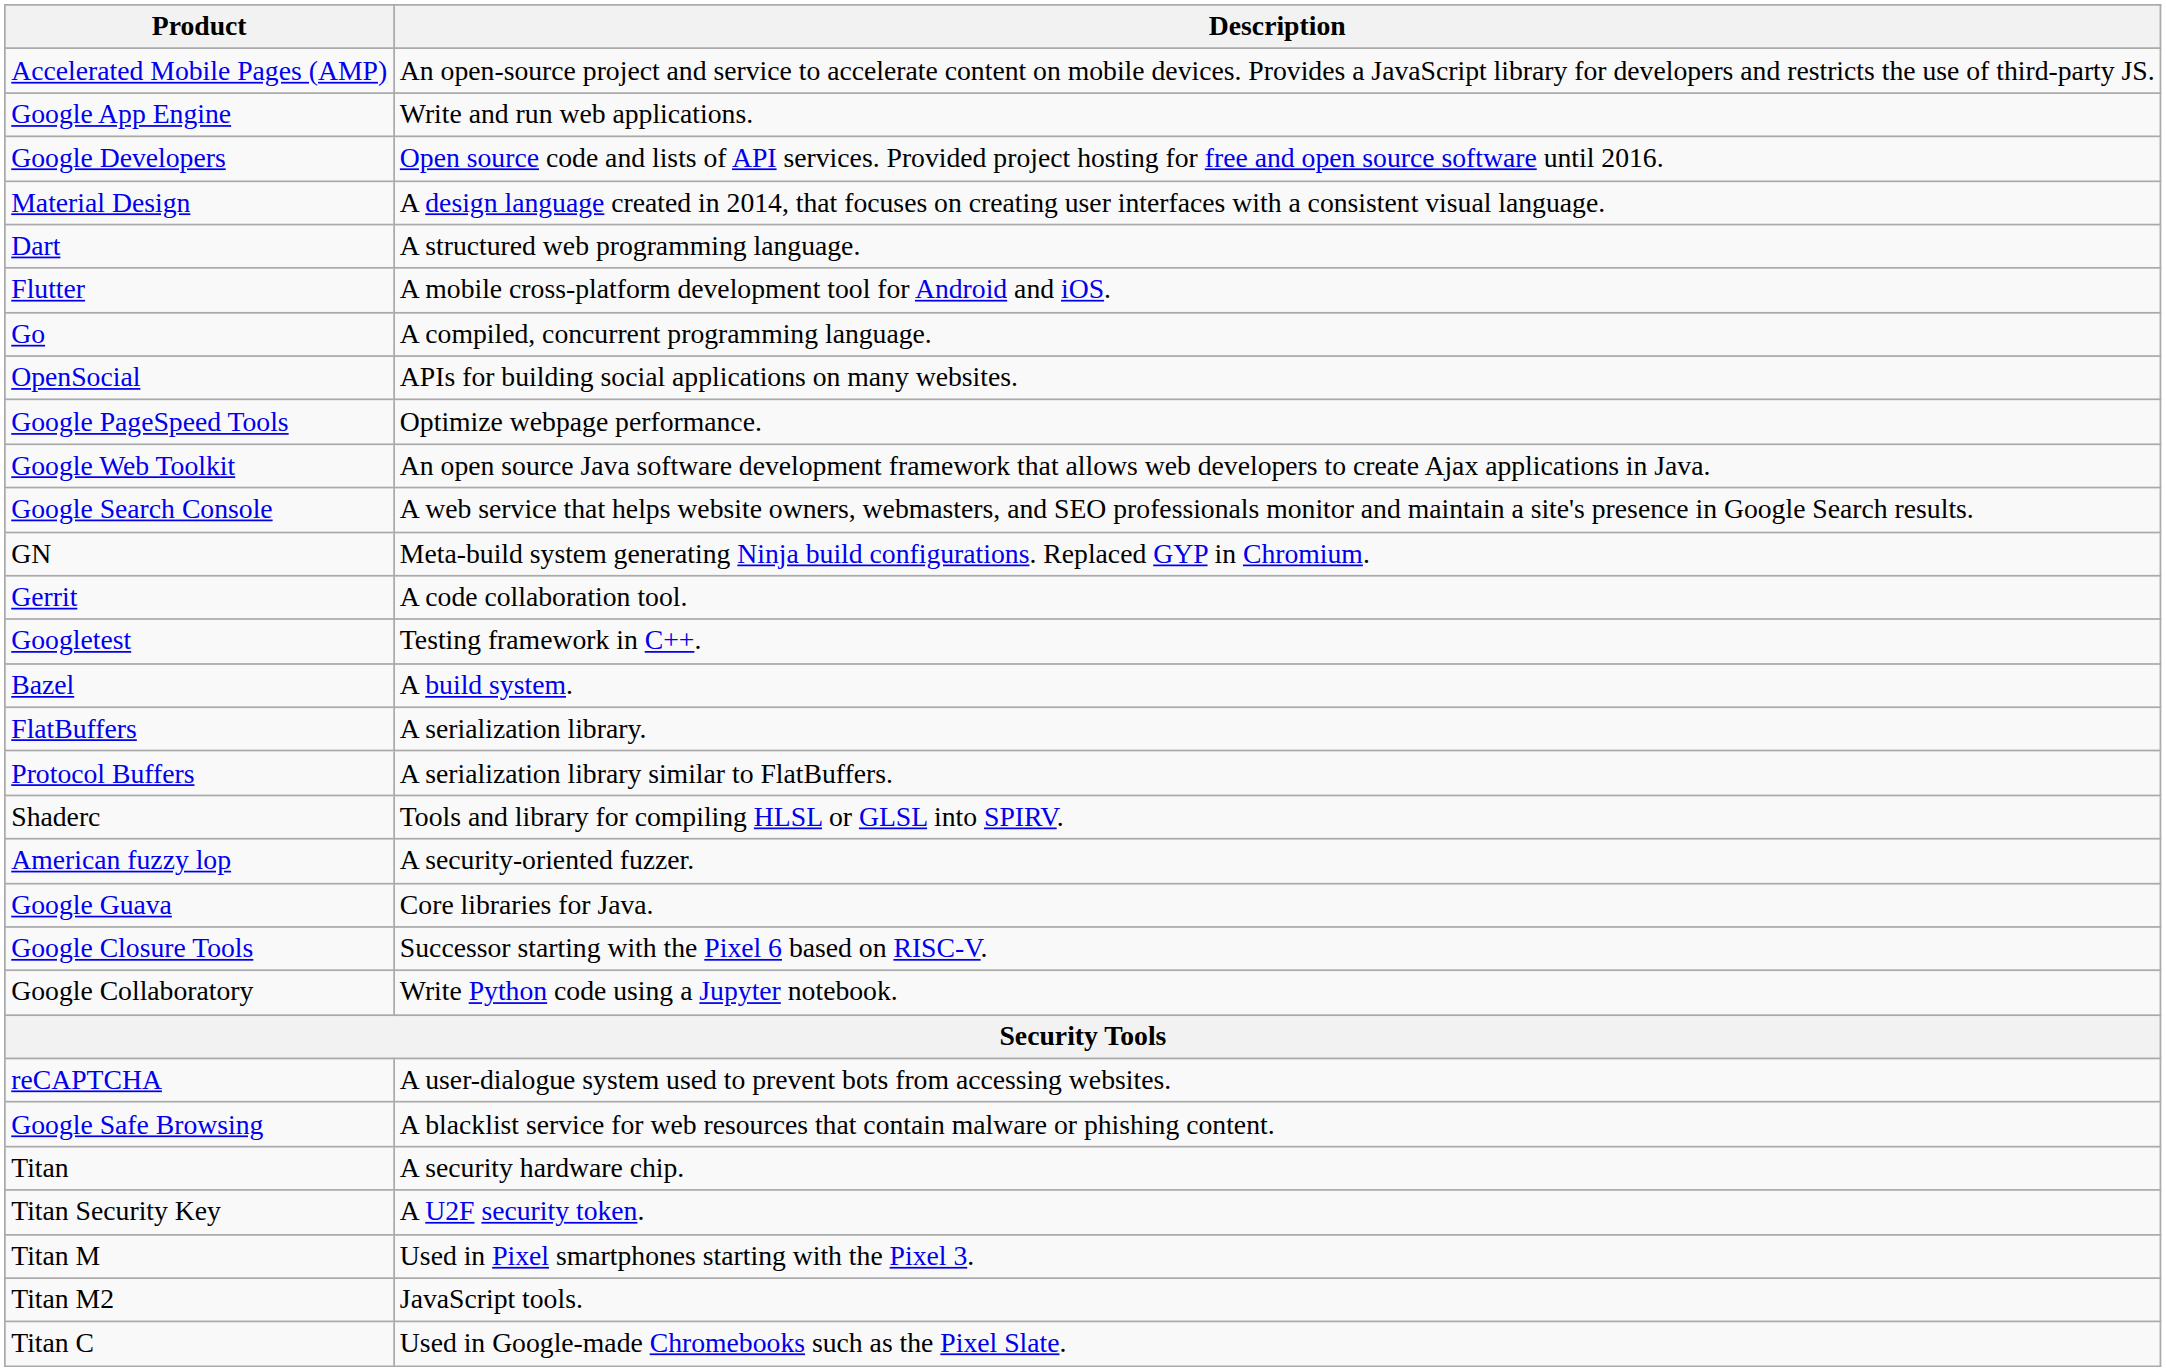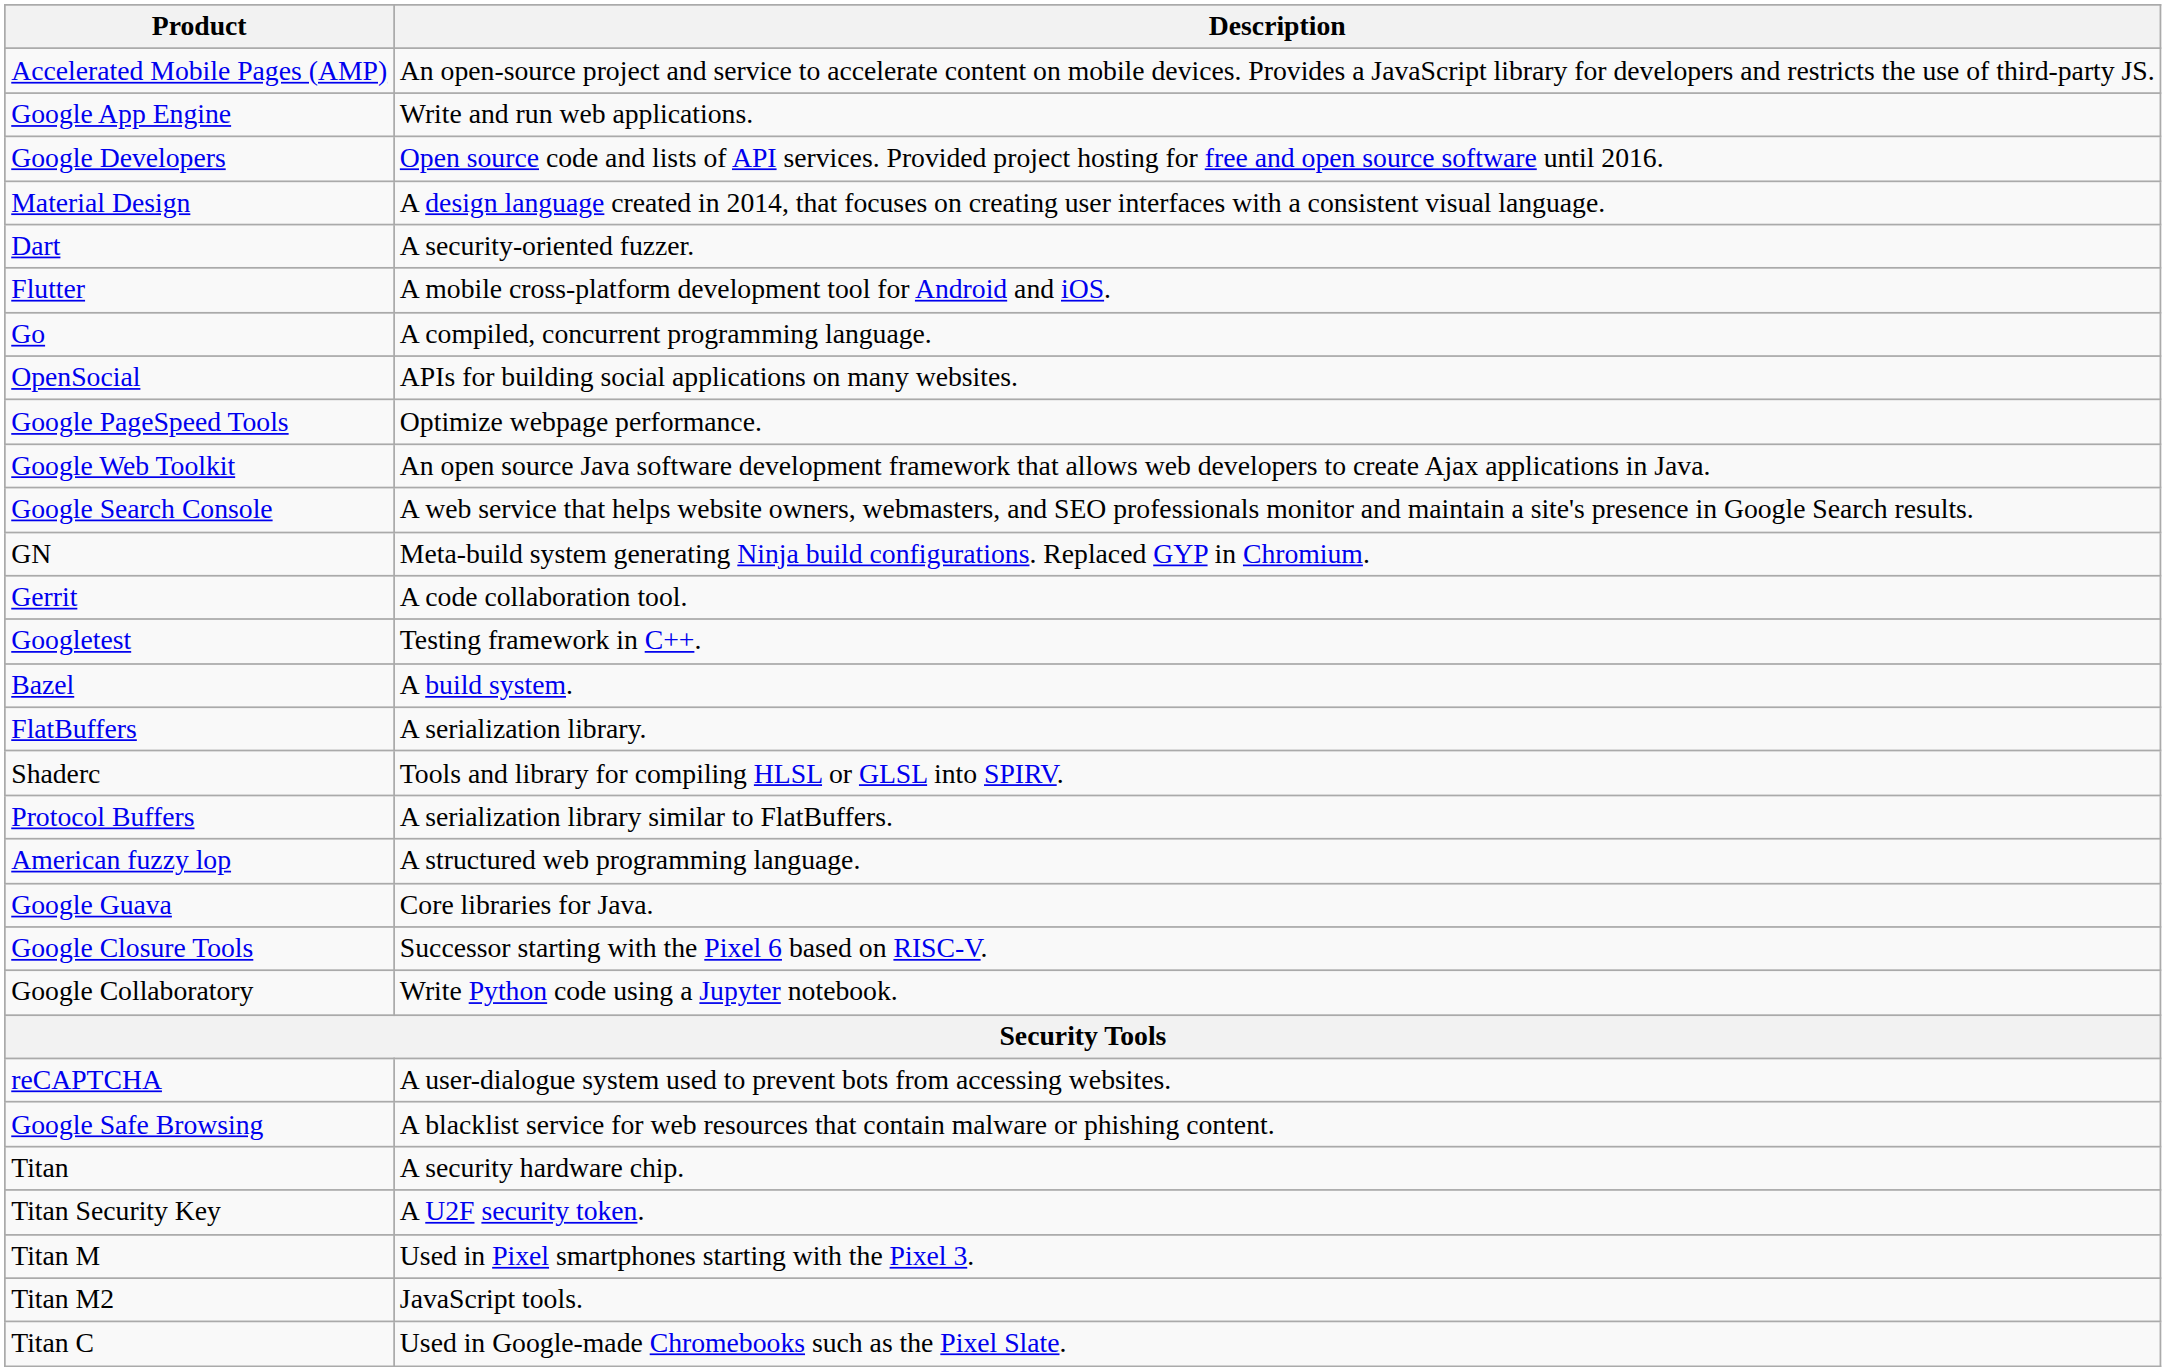Dart | Description: A structured web programming language. -> A security-oriented fuzzer.
rows swapped: Protocol Buffers <-> Shaderc
American fuzzy lop | Description: A security-oriented fuzzer. -> A structured web programming language.
